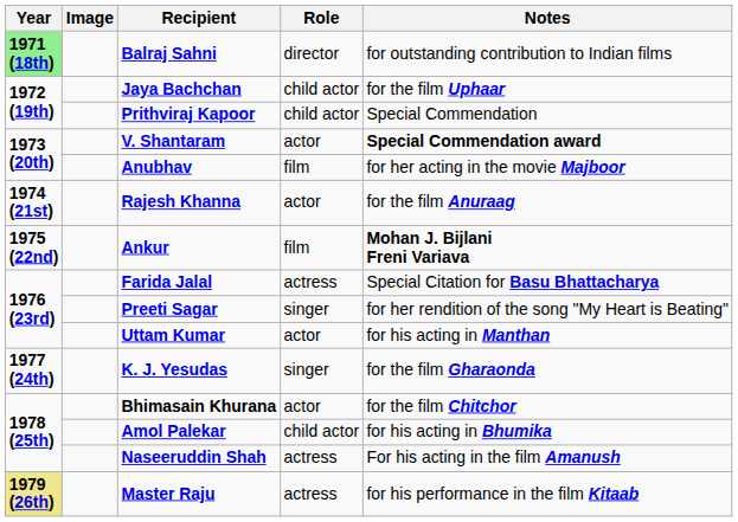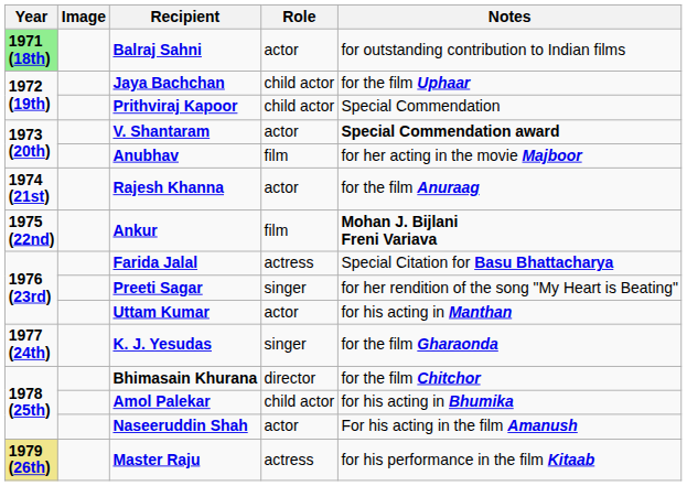Balraj Sahni | Role: director -> actor
Bhimasain Khurana | Role: actor -> director
Naseeruddin Shah | Role: actress -> actor
